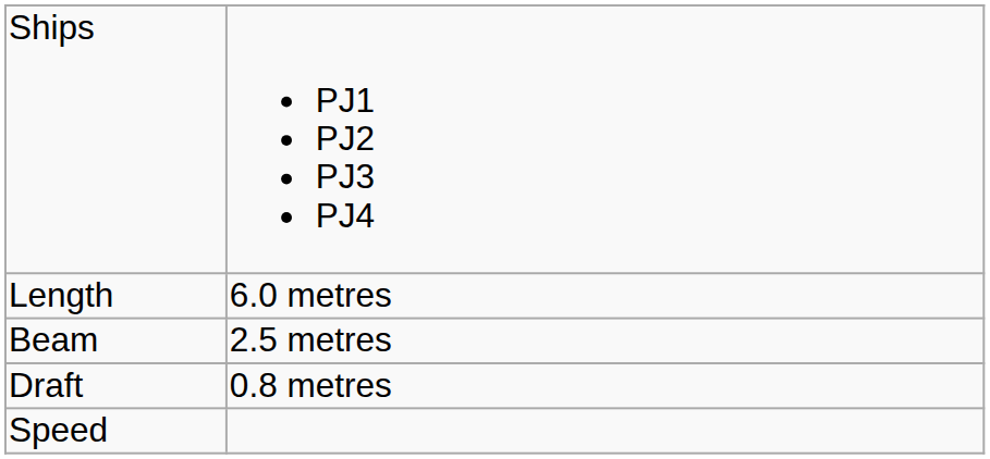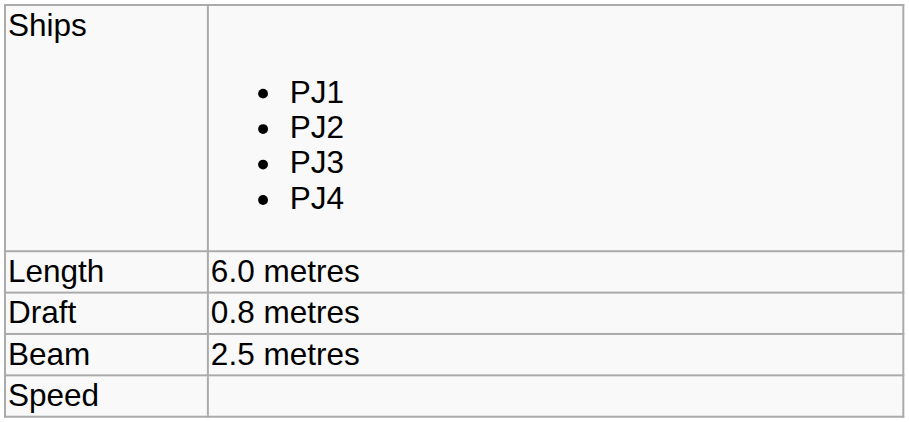rows swapped: Beam <-> Draft
